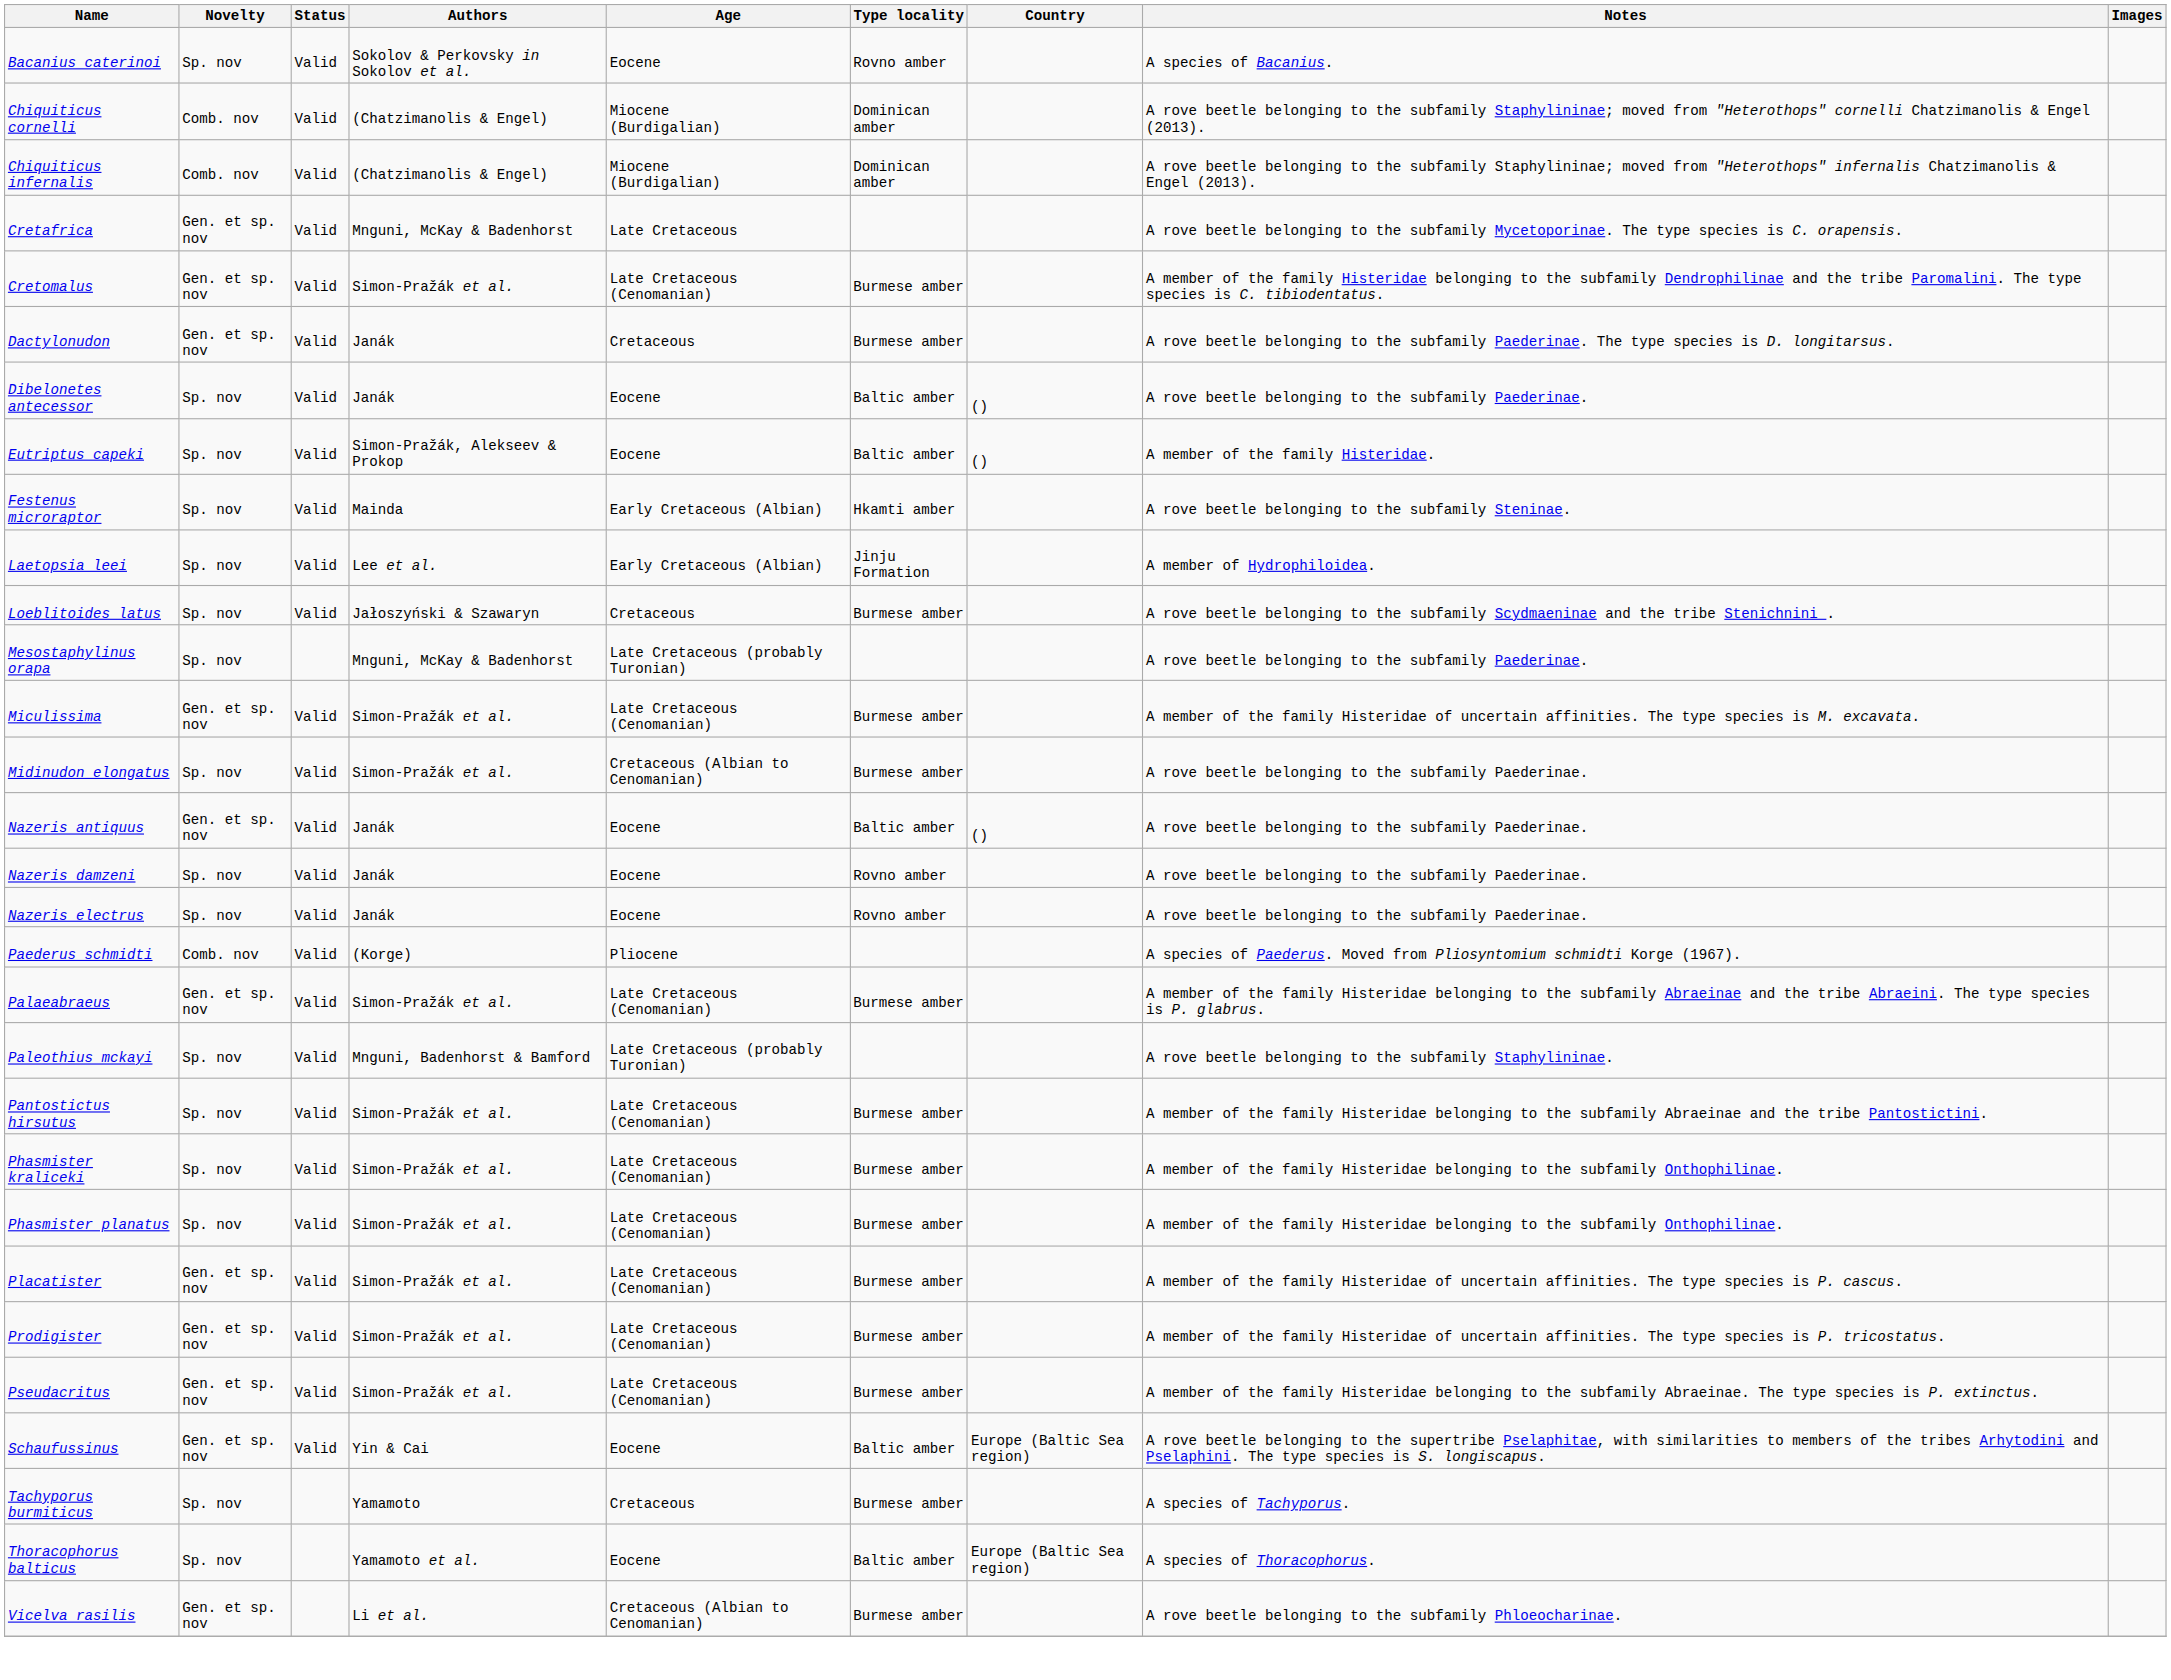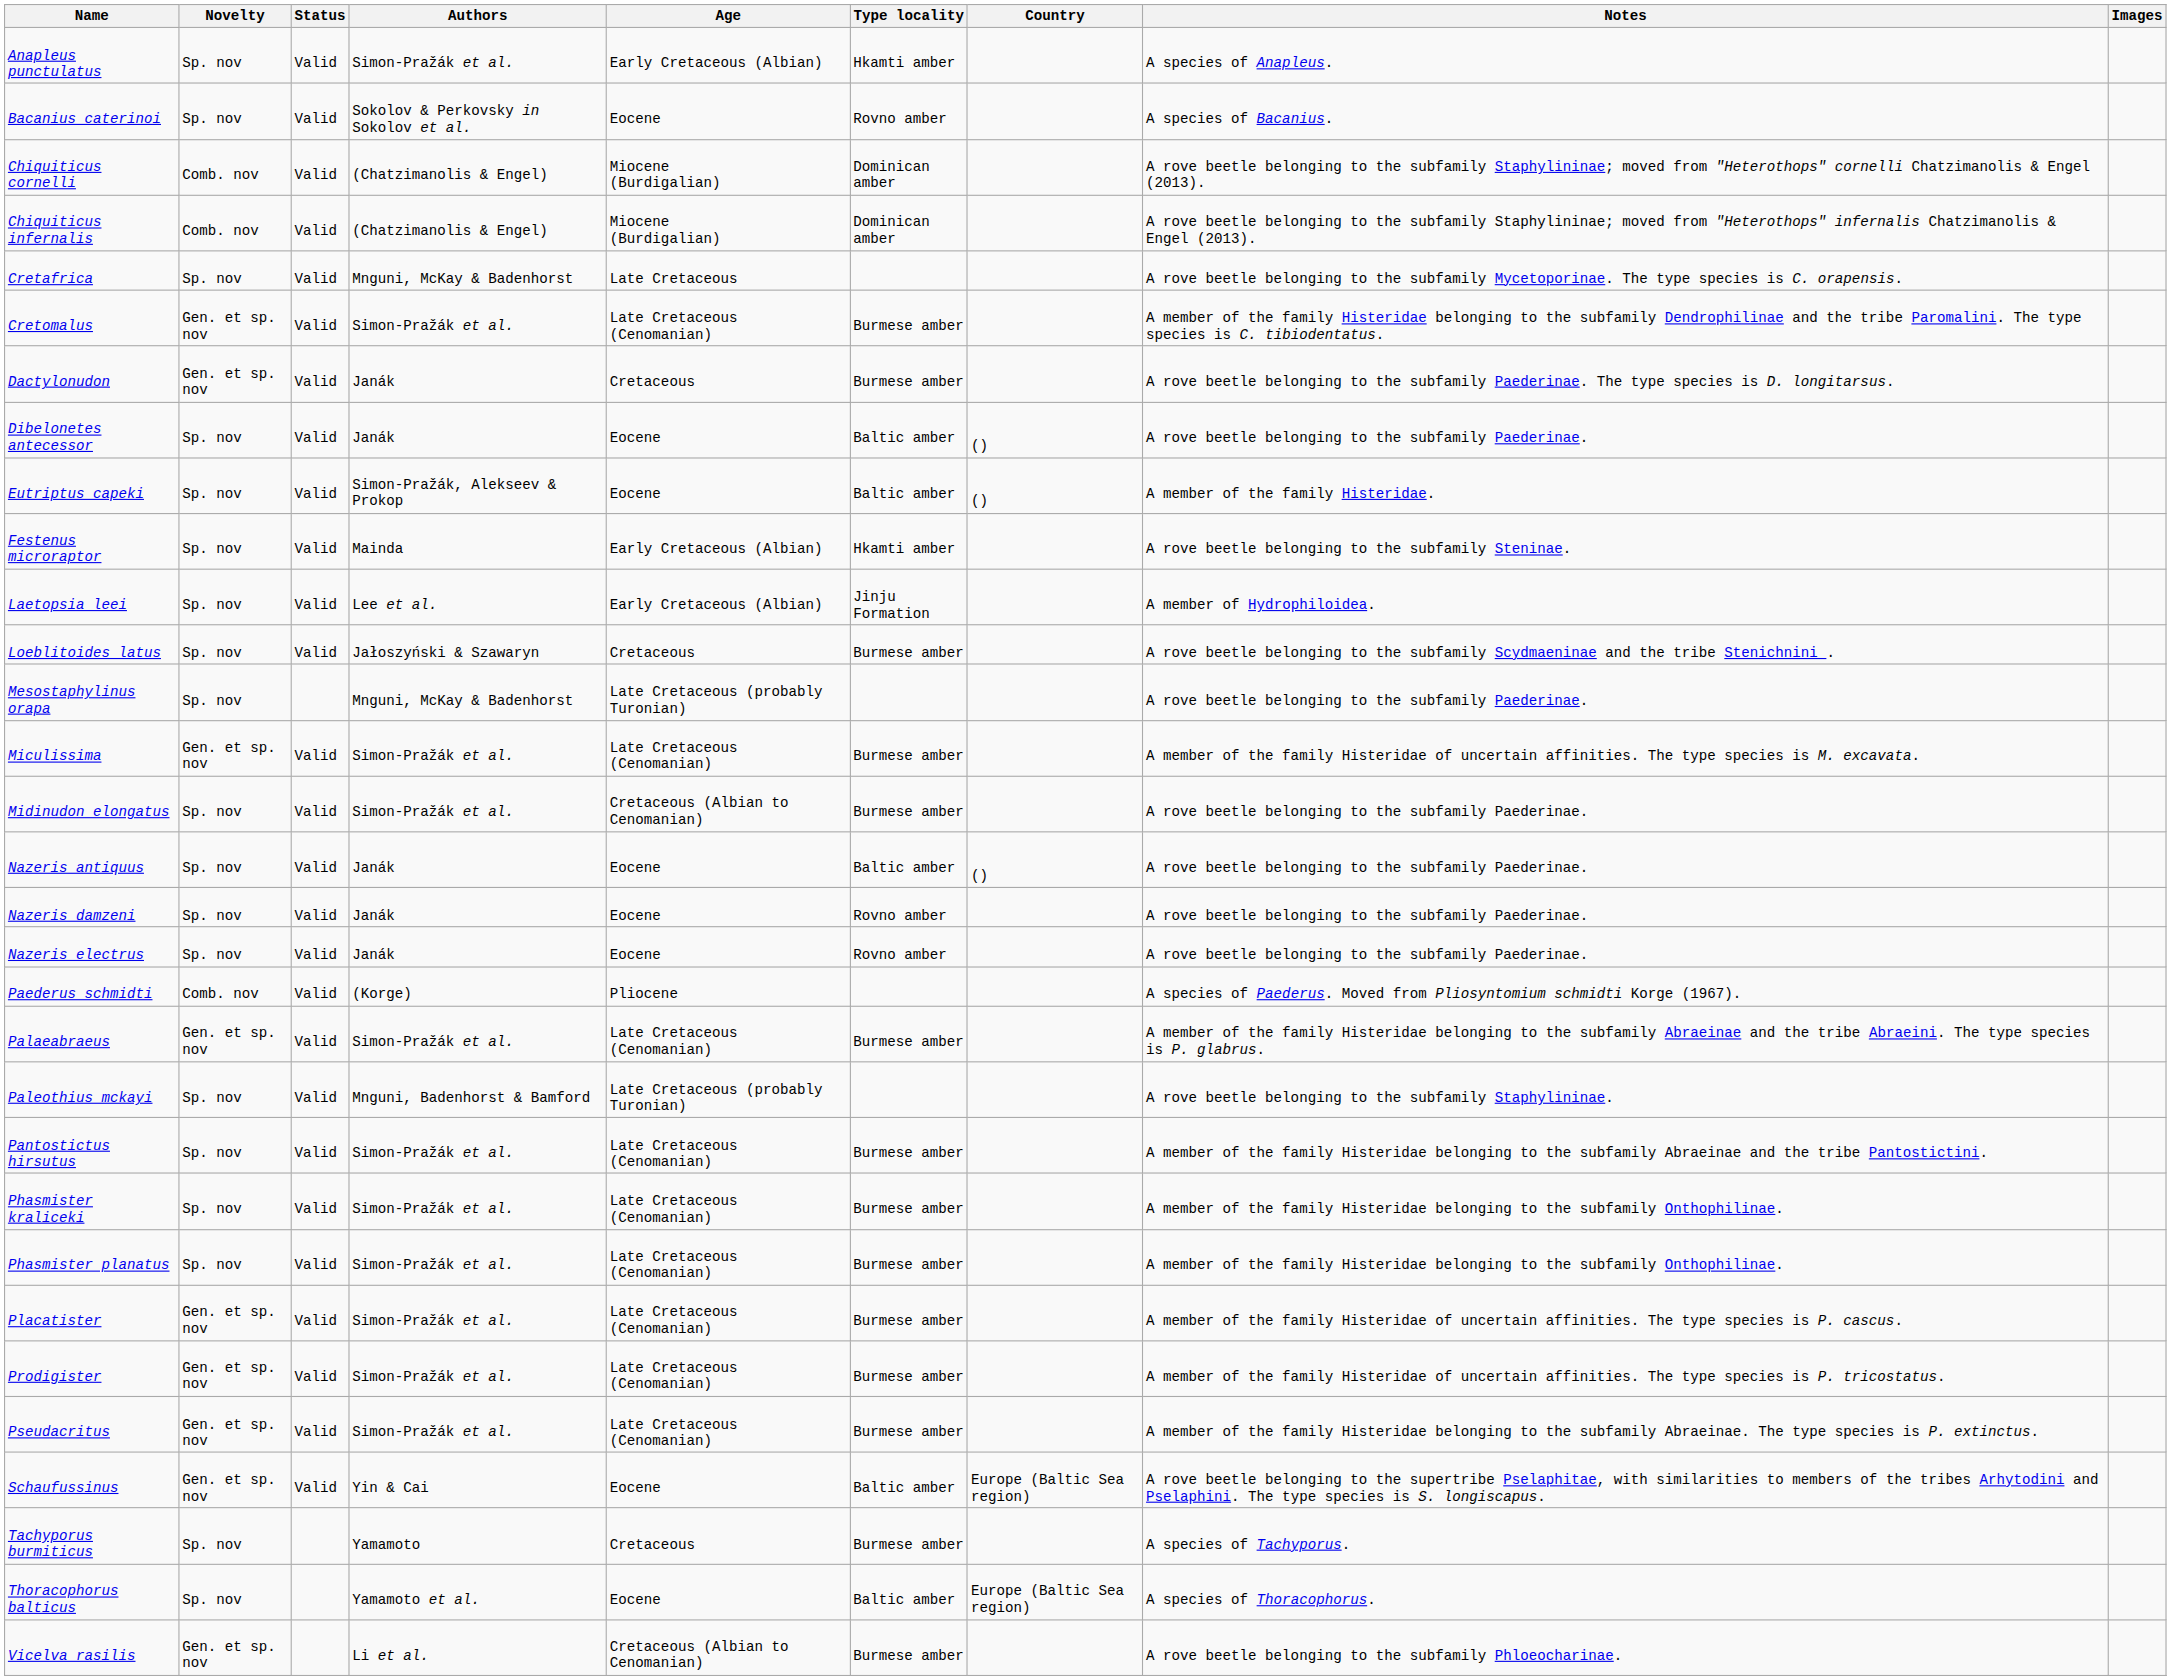+ row: Anapleus punctulatus | Sp. nov | Valid | Simon-Pražák et al. | Early Cretaceous (Albian) | Hkamti amber | A species of Anapleus.
Cretafrica | Novelty: Gen. et sp. nov -> Sp. nov
Nazeris antiquus | Novelty: Gen. et sp. nov -> Sp. nov
